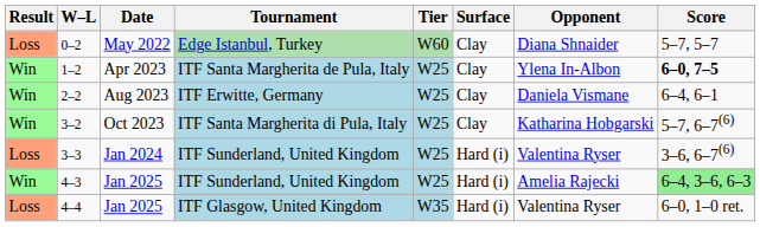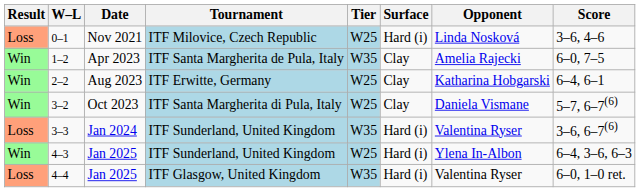+ row: Loss | 0–1 | Nov 2021 | ITF Milovice, Czech Republic | W25 | Hard (i) | Linda Nosková | 3–6, 4–6
- row: Loss | 0–2 | May 2022 | Edge Istanbul, Turkey | W60 | Clay | Diana Shnaider | 5–7, 5–7
1–2 | Tier: W25 -> W35
1–2 | Opponent: Ylena In-Albon -> Amelia Rajecki
1–2 | Score: bold -> normal
2–2 | Opponent: Daniela Vismane -> Katharina Hobgarski
3–2 | Opponent: Katharina Hobgarski -> Daniela Vismane
3–3 | Tier: W25 -> W35
4–3 | Opponent: Amelia Rajecki -> Ylena In-Albon
4–3 | Score: lightgreen background -> no background
